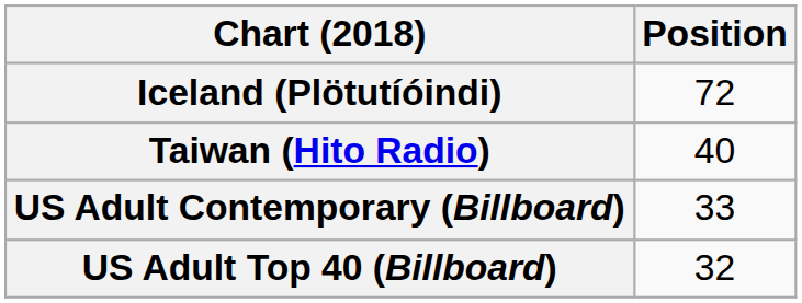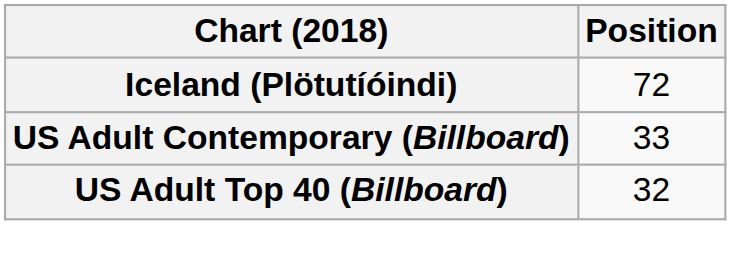- row: Taiwan (Hito Radio) | 40
